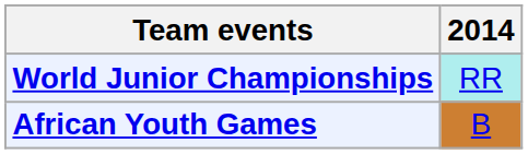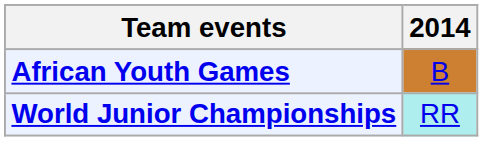rows swapped: African Youth Games <-> World Junior Championships
